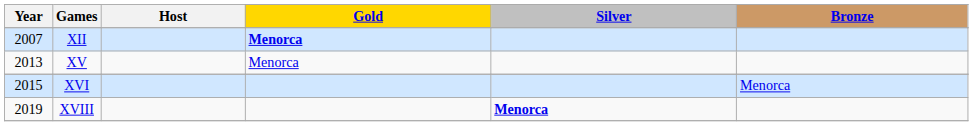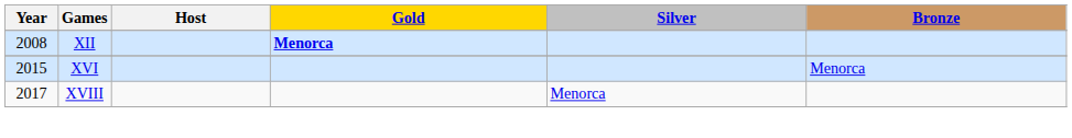XII | Year: 2007 -> 2008
- row: 2013 | XV | Menorca
XVIII | Year: 2019 -> 2017
XVIII | Silver: bold -> normal
